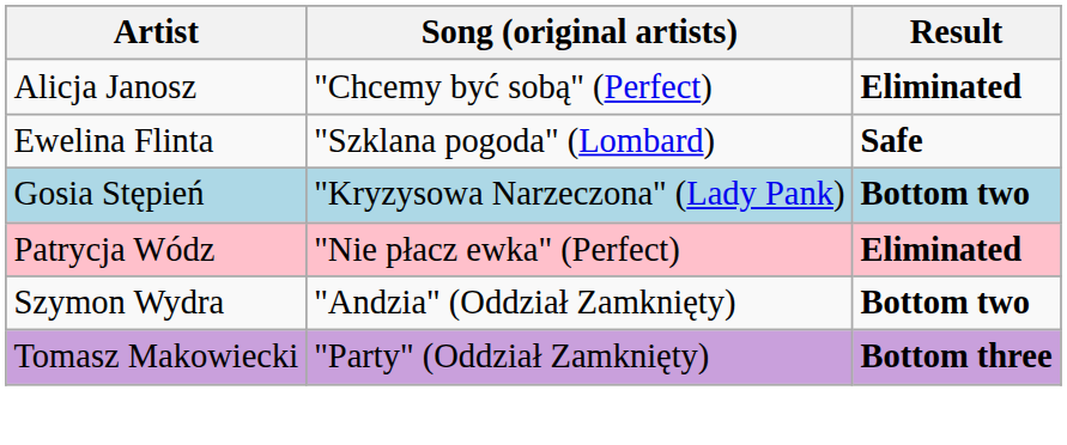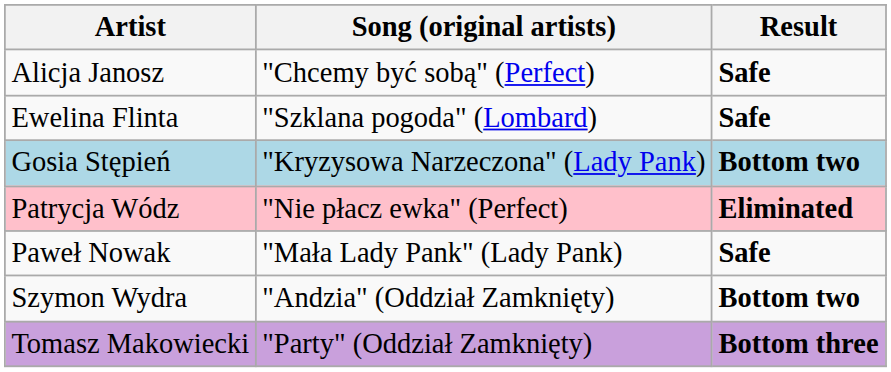Alicja Janosz | Result: Eliminated -> Safe
+ row: Paweł Nowak | "Mała Lady Pank" (Lady Pank) | Safe
